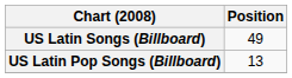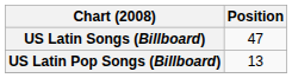US Latin Songs (Billboard) | Position: 49 -> 47
